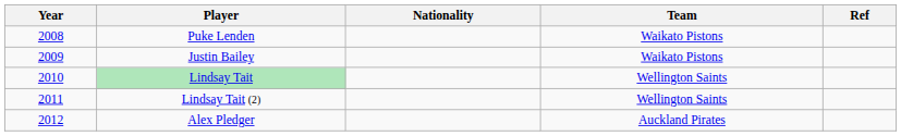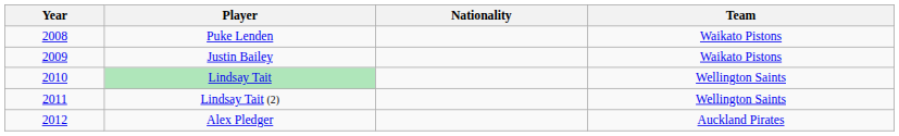- column: Ref
